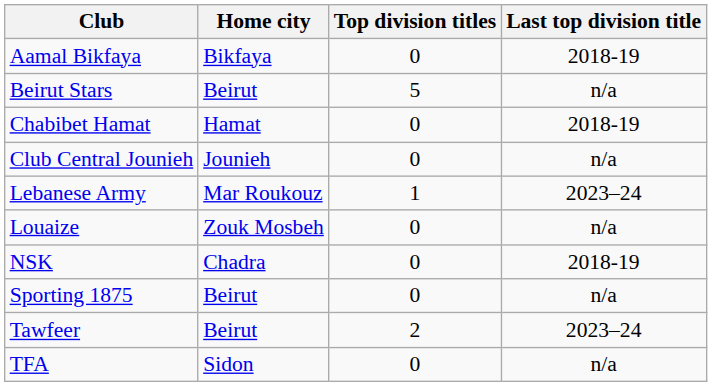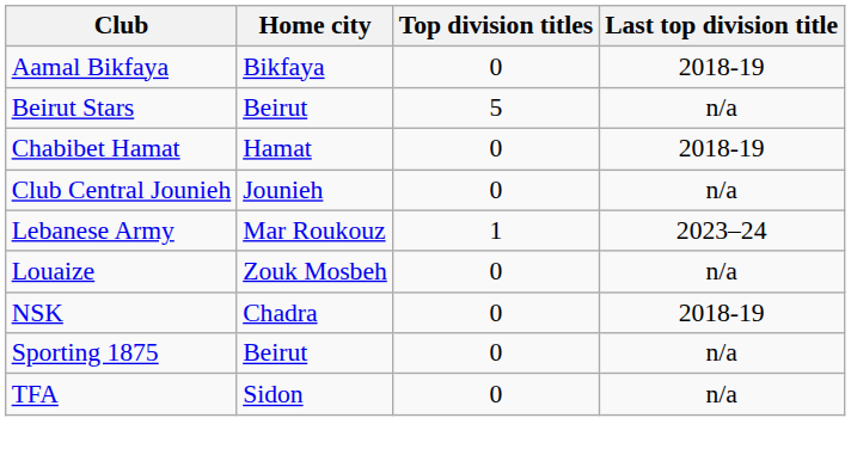- row: Tawfeer | Beirut | 2 | 2023–24
